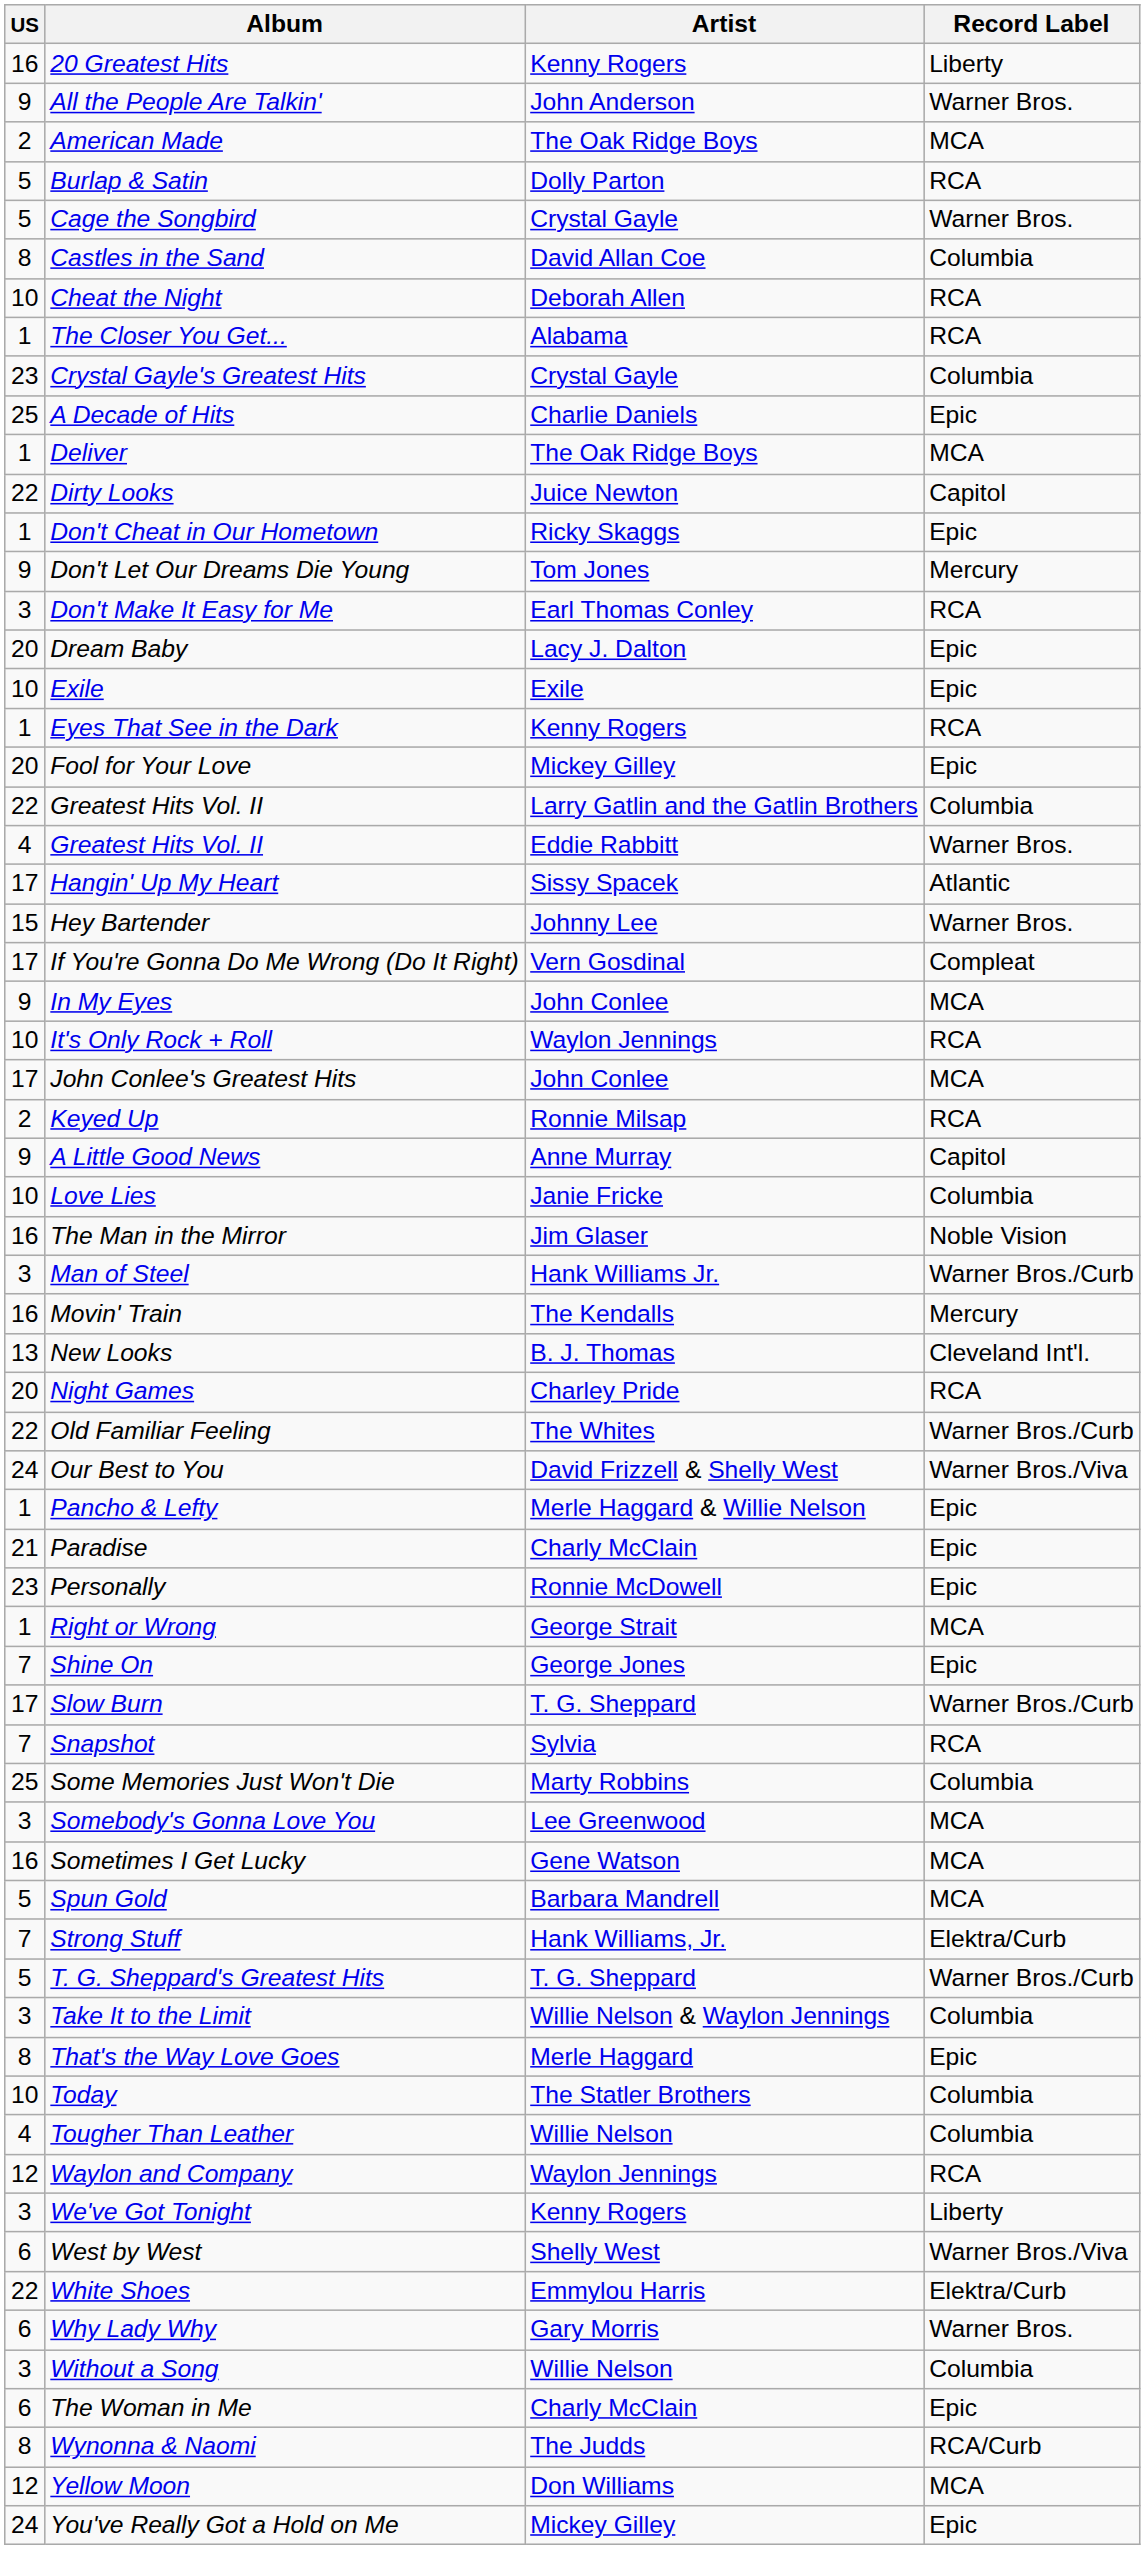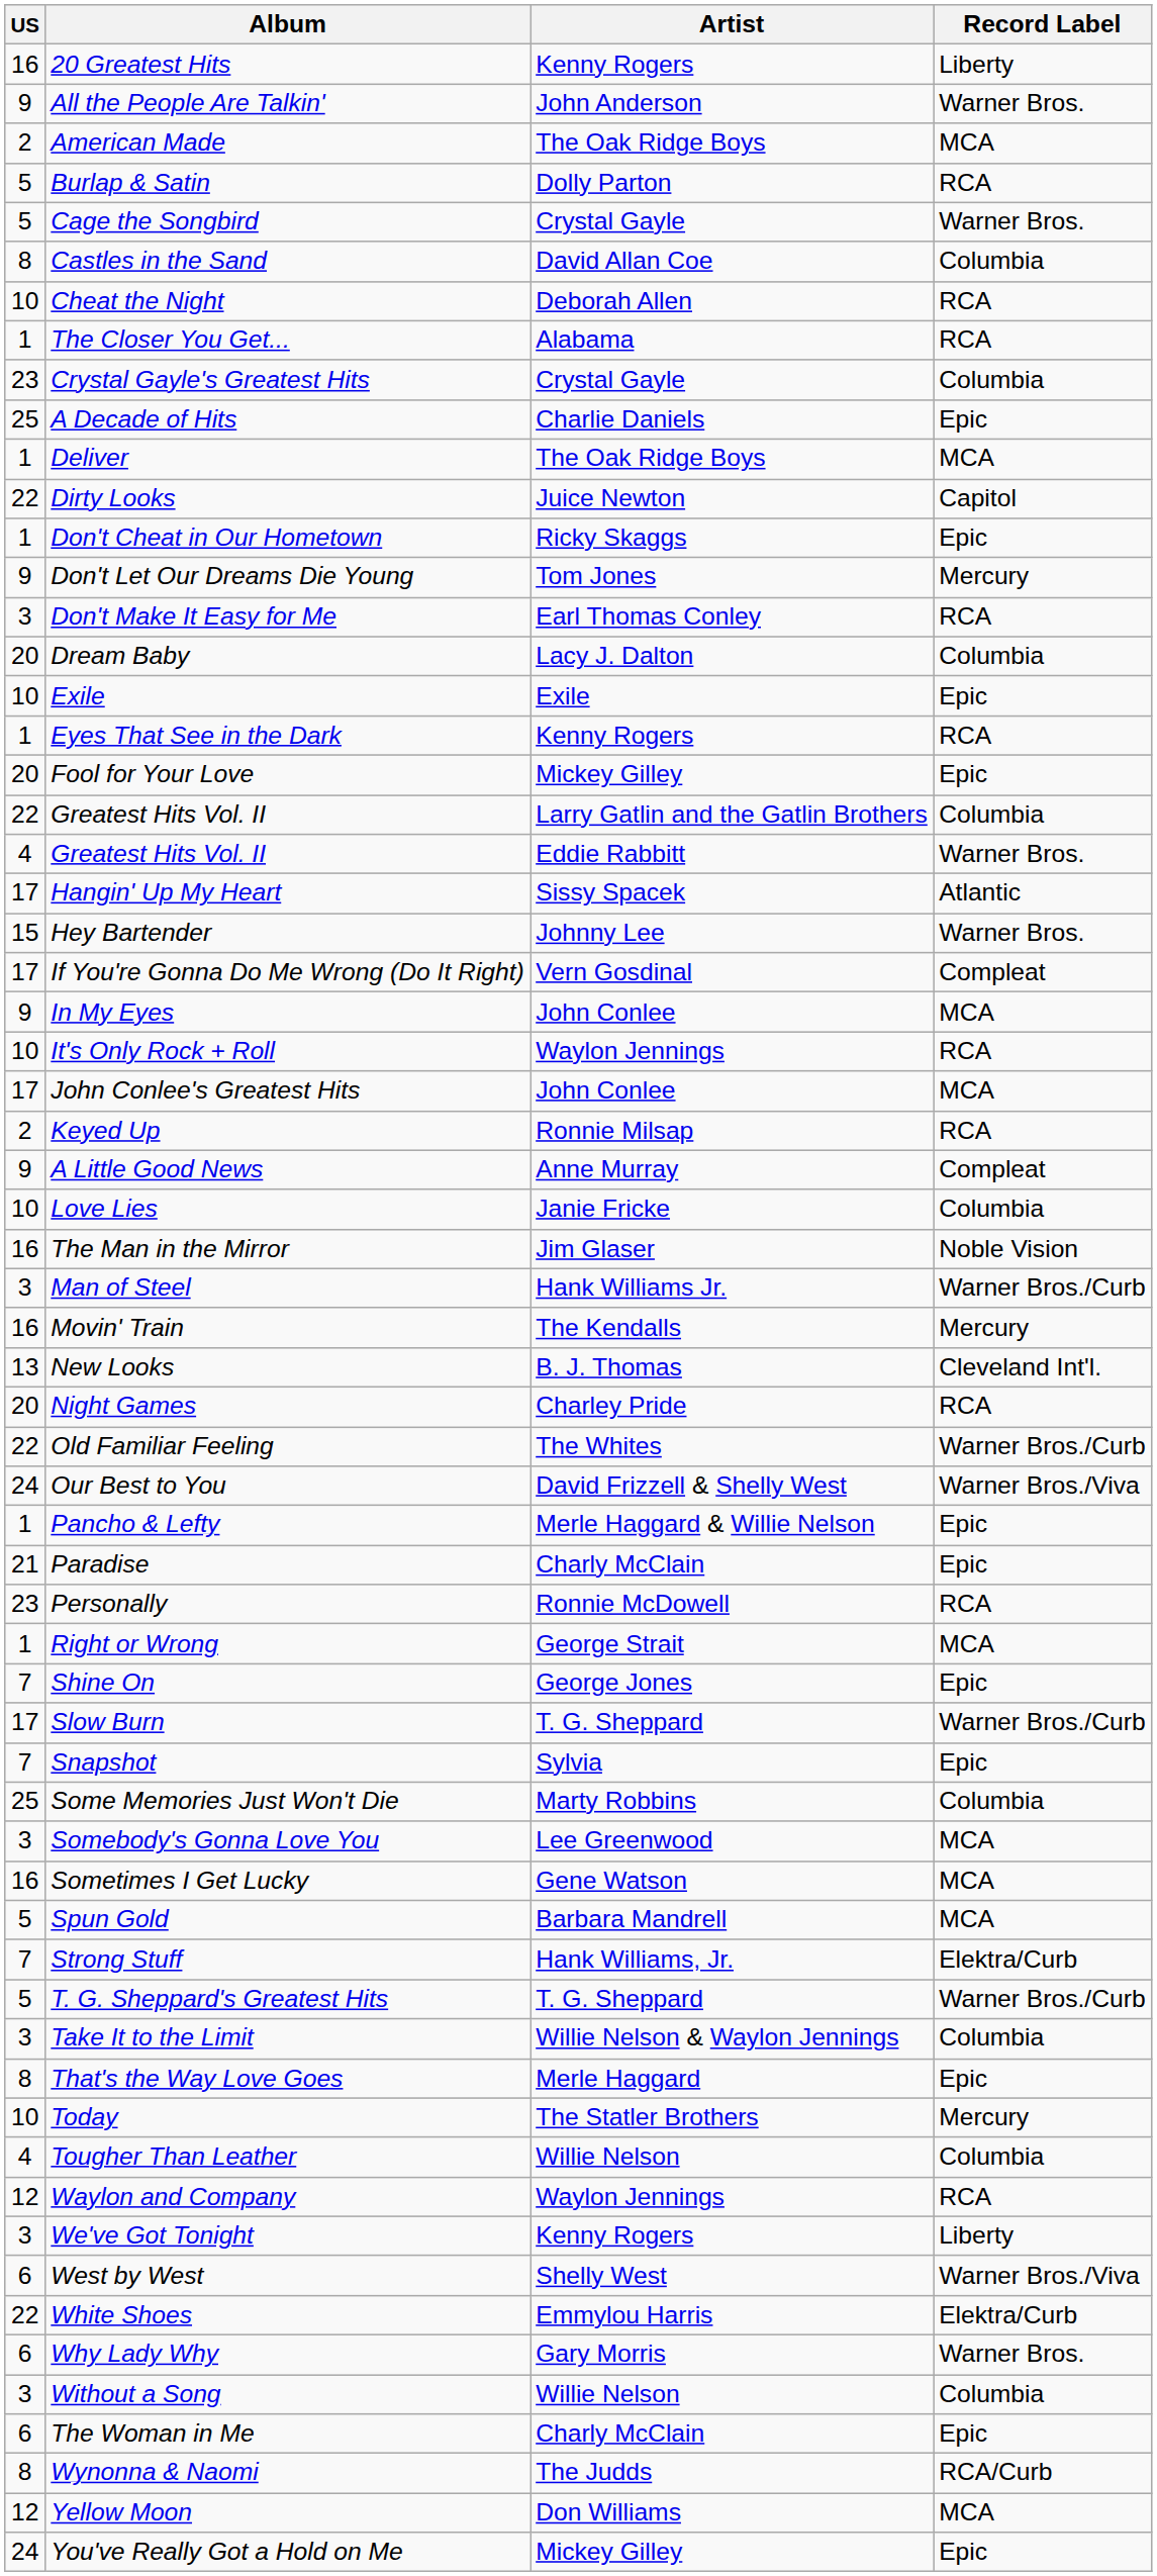Dream Baby | Record Label: Epic -> Columbia
A Little Good News | Record Label: Capitol -> Compleat
Personally | Record Label: Epic -> RCA
Snapshot | Record Label: RCA -> Epic
Today | Record Label: Columbia -> Mercury
